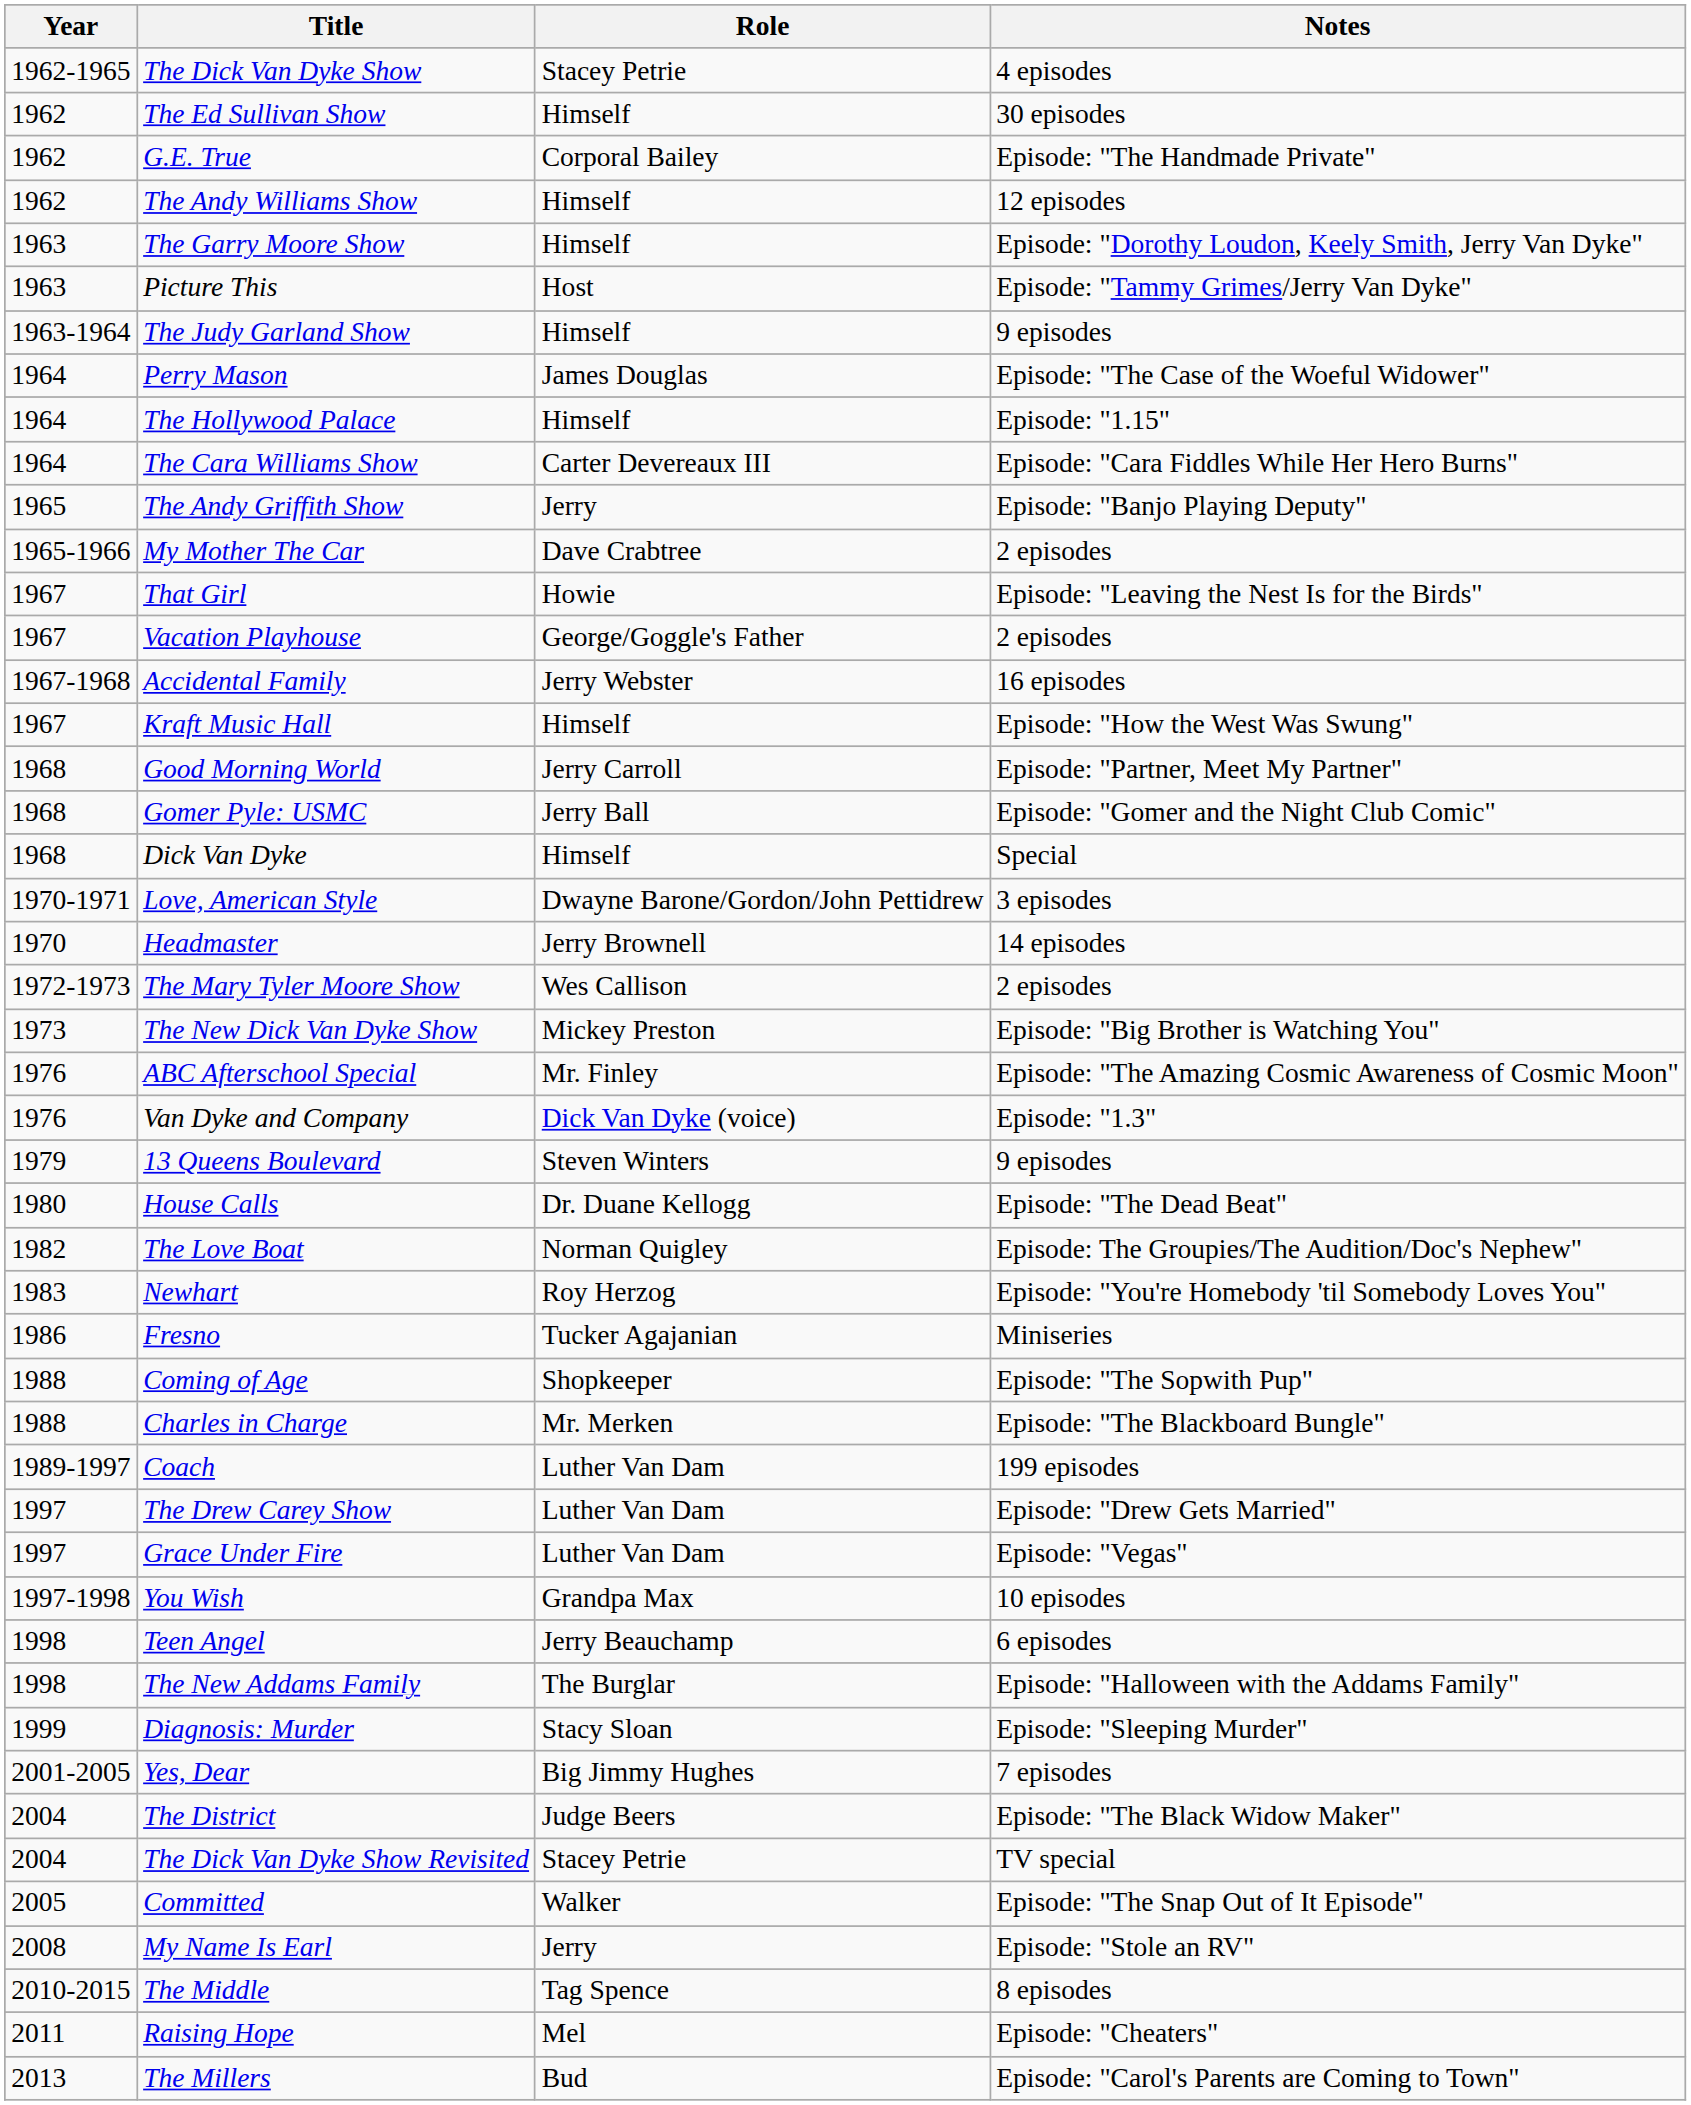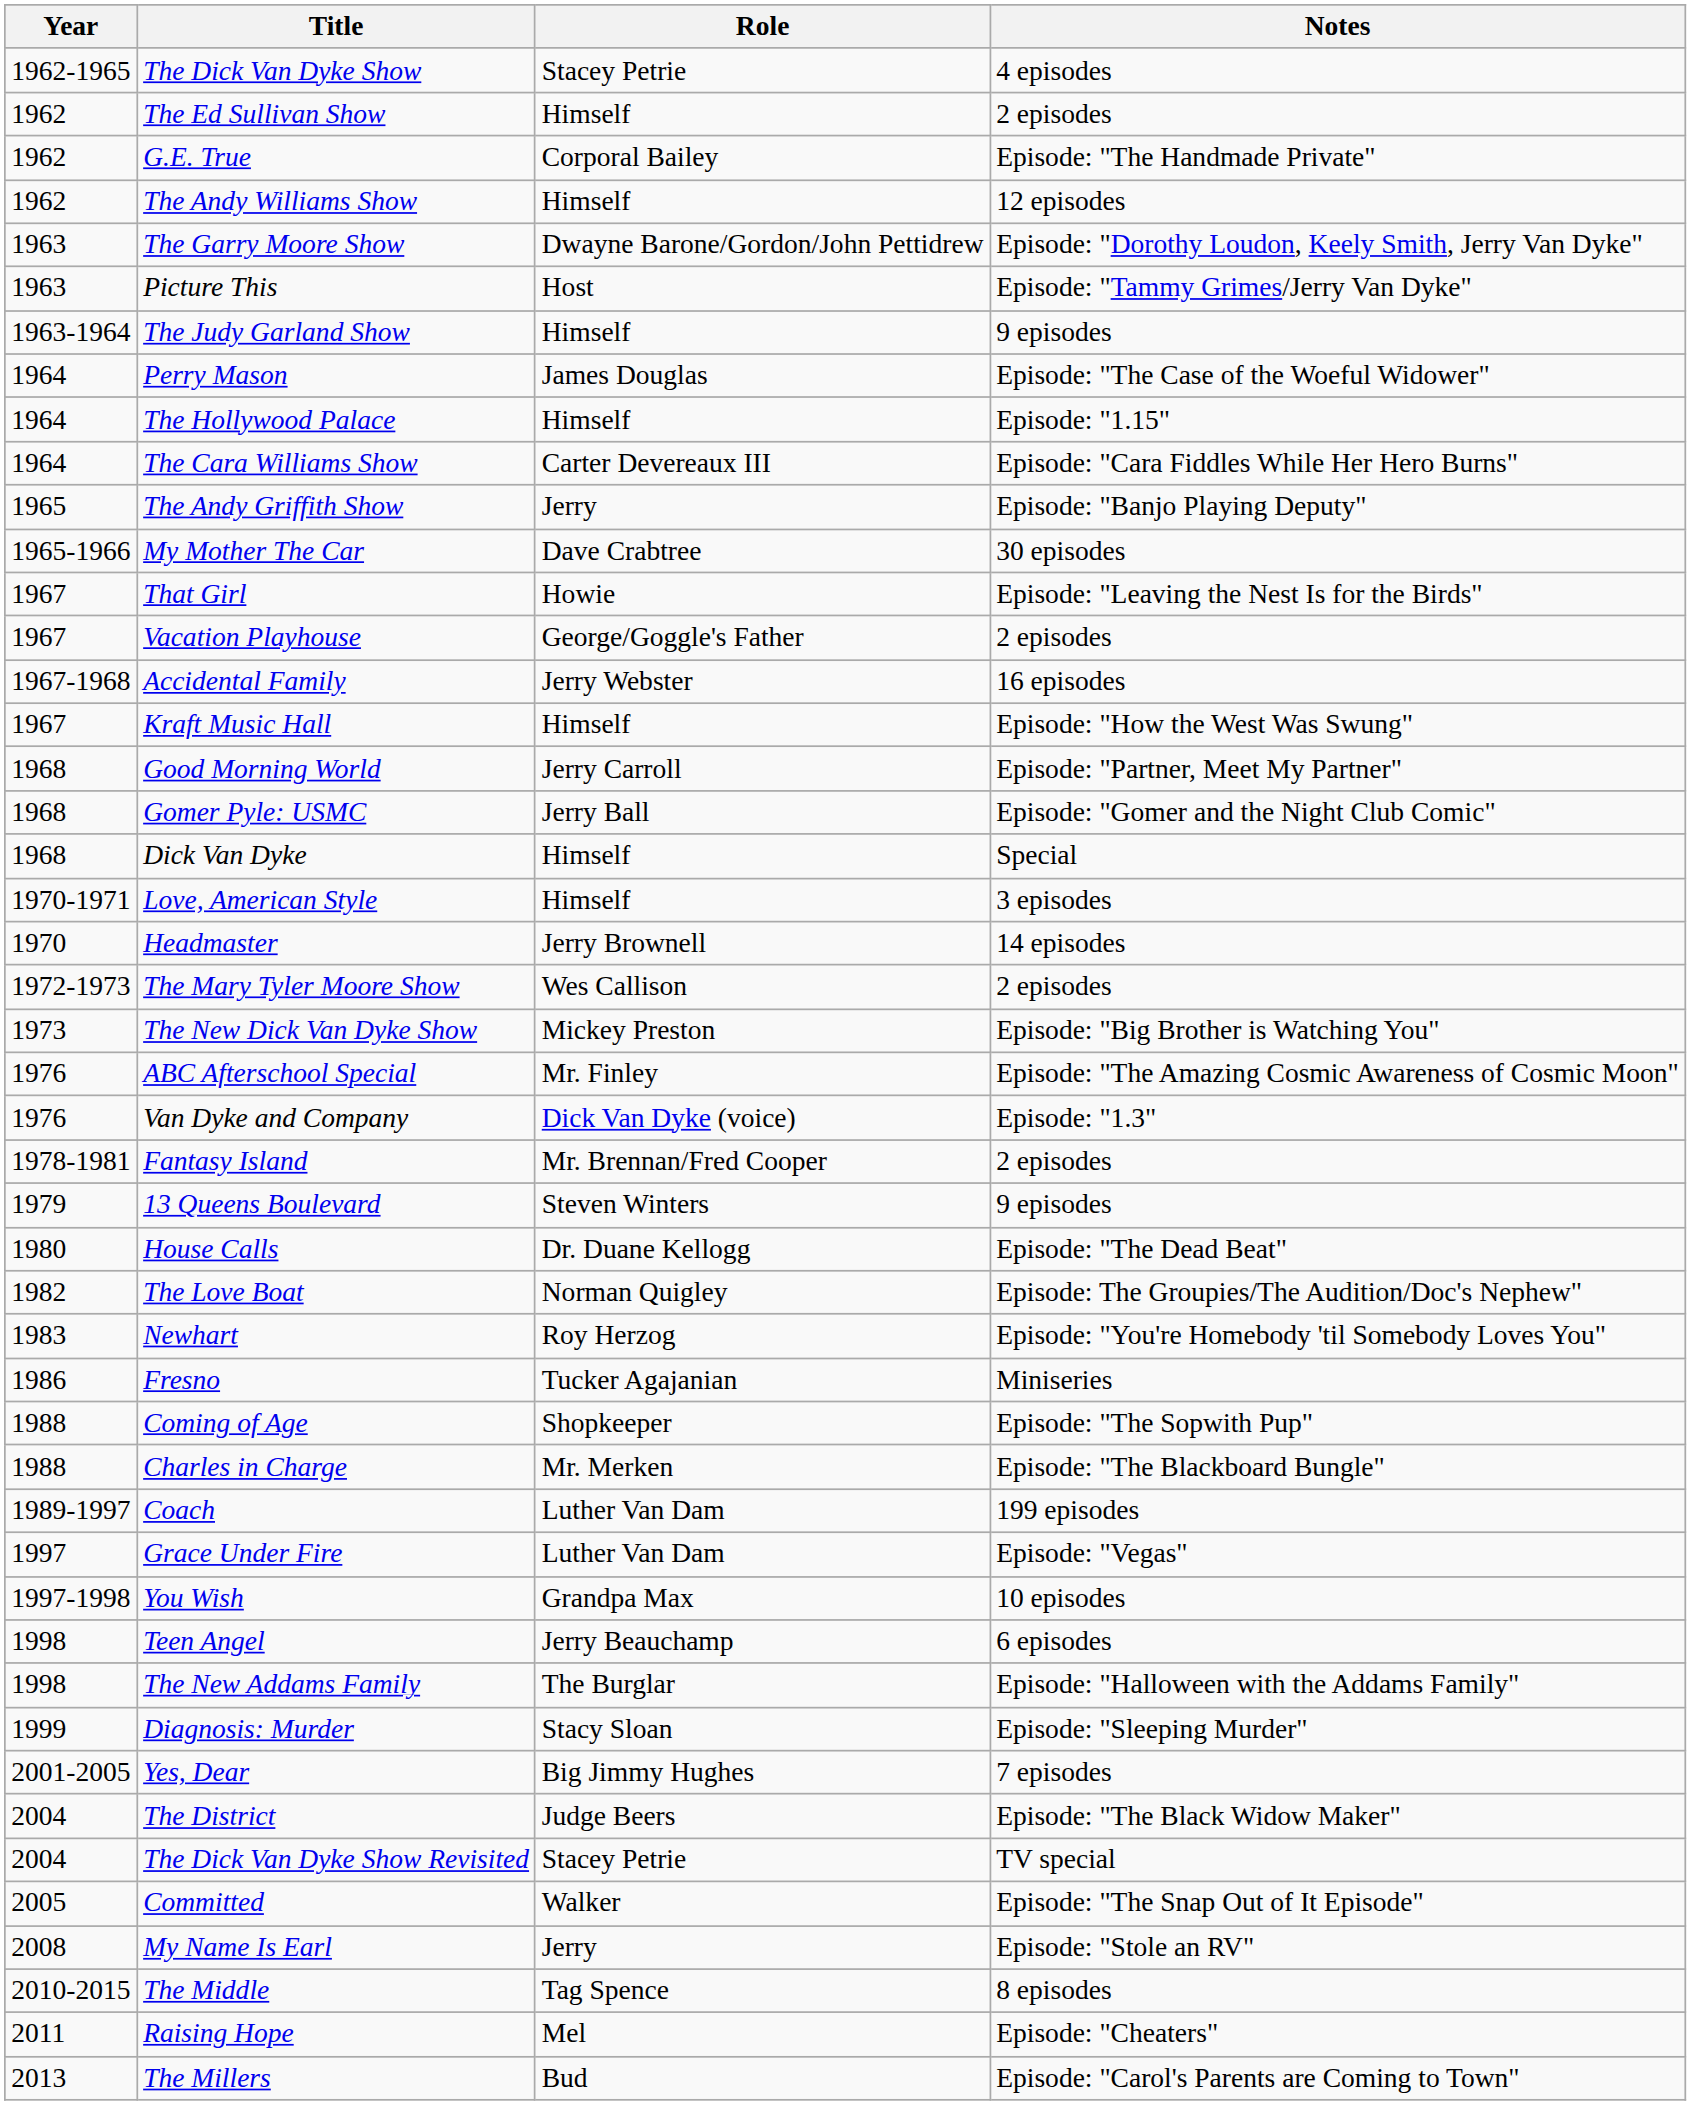The Ed Sullivan Show | Notes: 30 episodes -> 2 episodes
The Garry Moore Show | Role: Himself -> Dwayne Barone/Gordon/John Pettidrew
My Mother The Car | Notes: 2 episodes -> 30 episodes
Love, American Style | Role: Dwayne Barone/Gordon/John Pettidrew -> Himself
+ row: 1978-1981 | Fantasy Island | Mr. Brennan/Fred Cooper | 2 episodes
- row: 1997 | The Drew Carey Show | Luther Van Dam | Episode: "Drew Gets Married"
